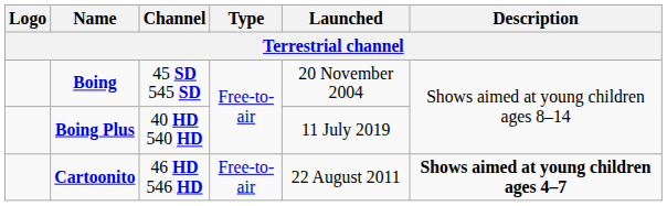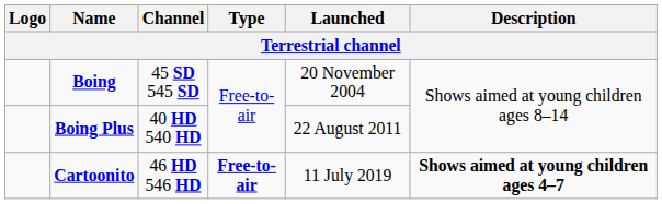Boing Plus | Launched: 11 July 2019 -> 22 August 2011
Cartoonito | Type: normal -> bold
Cartoonito | Launched: 22 August 2011 -> 11 July 2019
